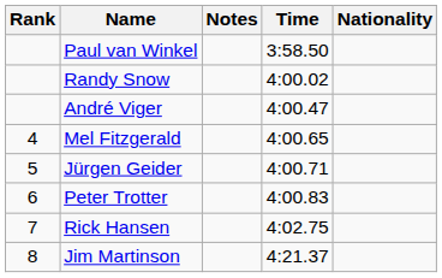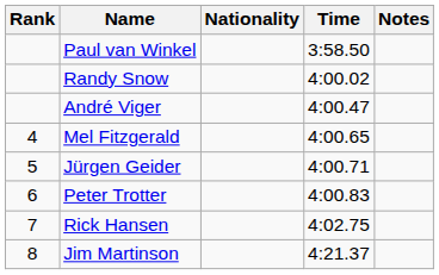columns swapped: Nationality <-> Notes
